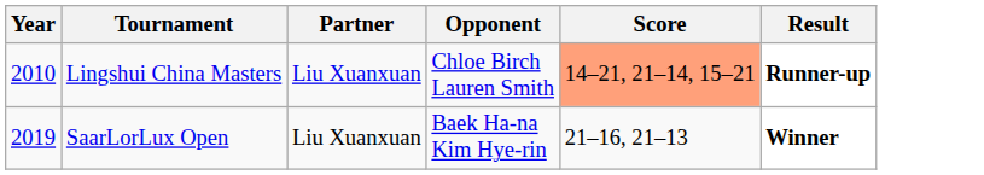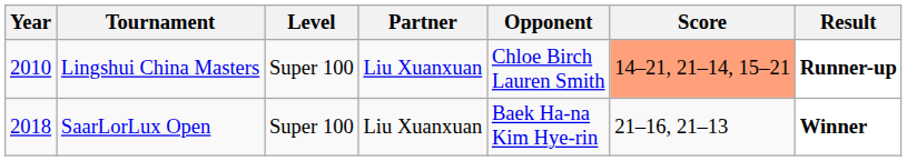+ column: Level | Super 100 | Super 100
SaarLorLux Open | Year: 2019 -> 2018
